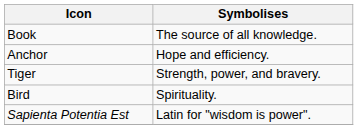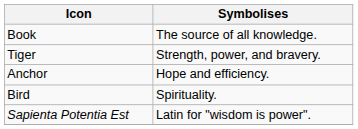rows swapped: Tiger <-> Anchor
